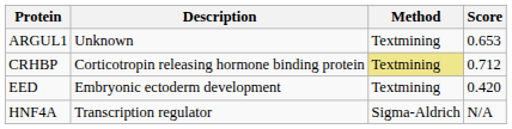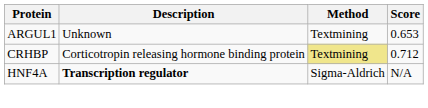- row: EED | Embryonic ectoderm development | Textmining | 0.420
HNF4A | Description: normal -> bold
